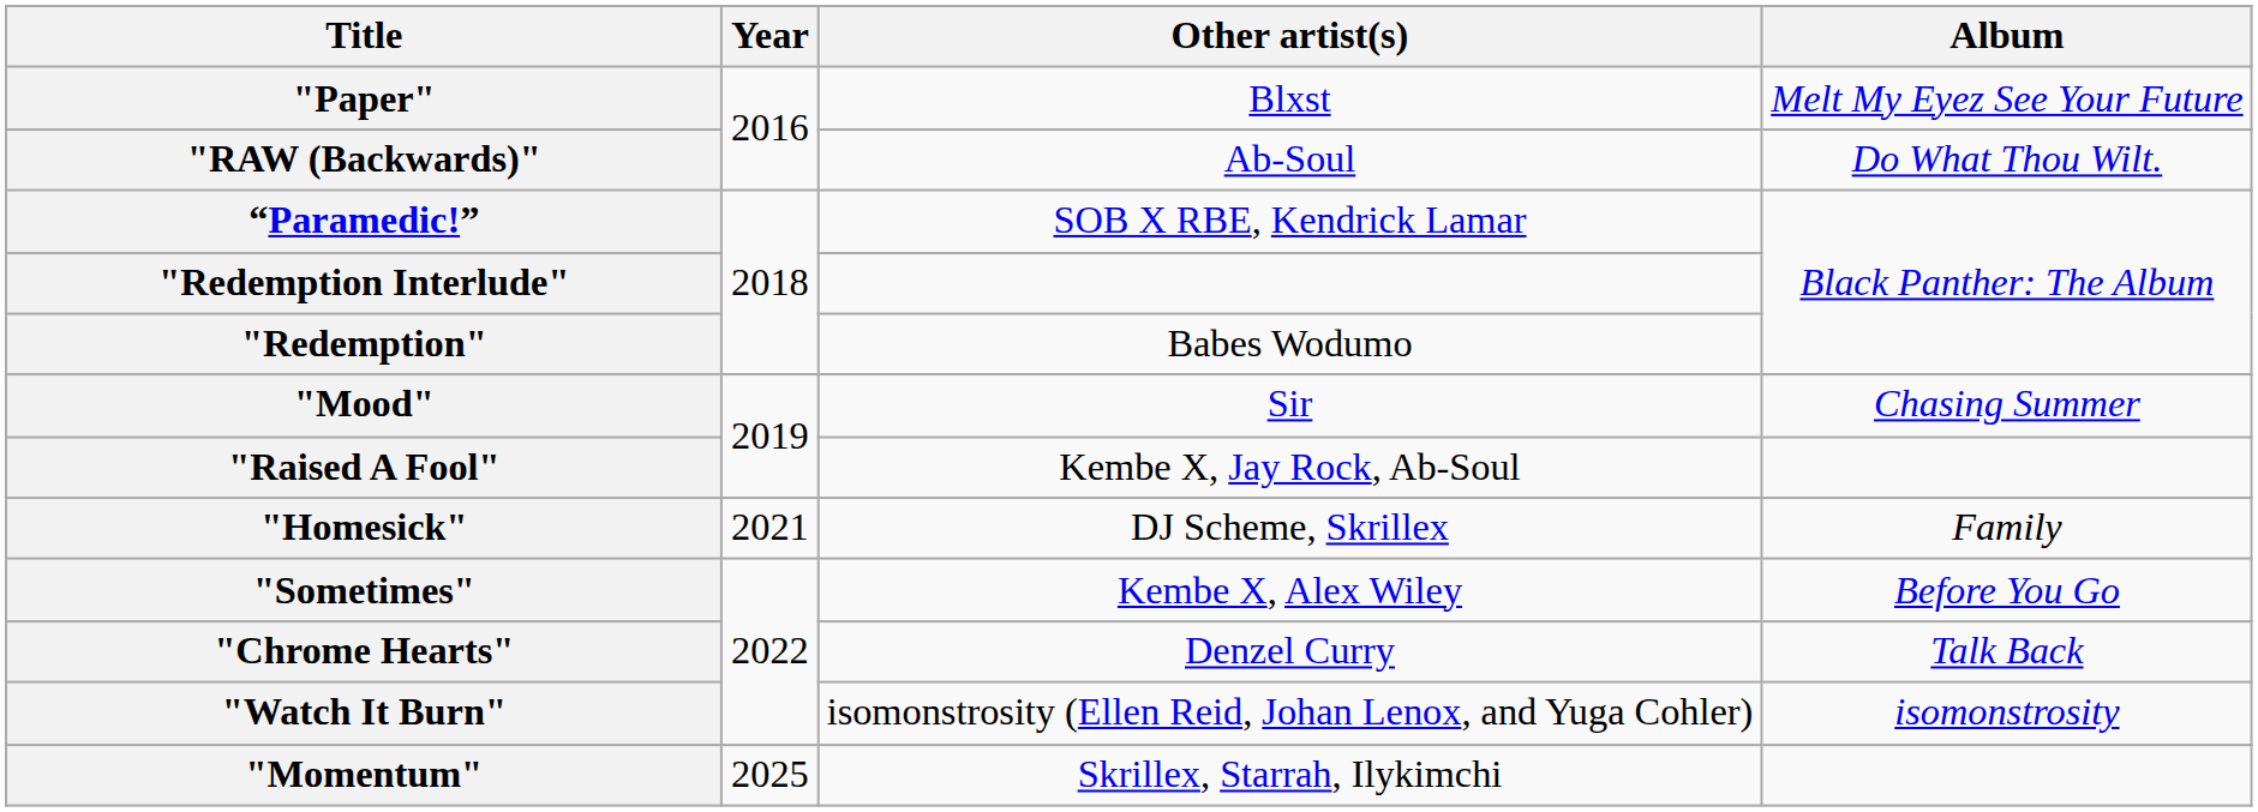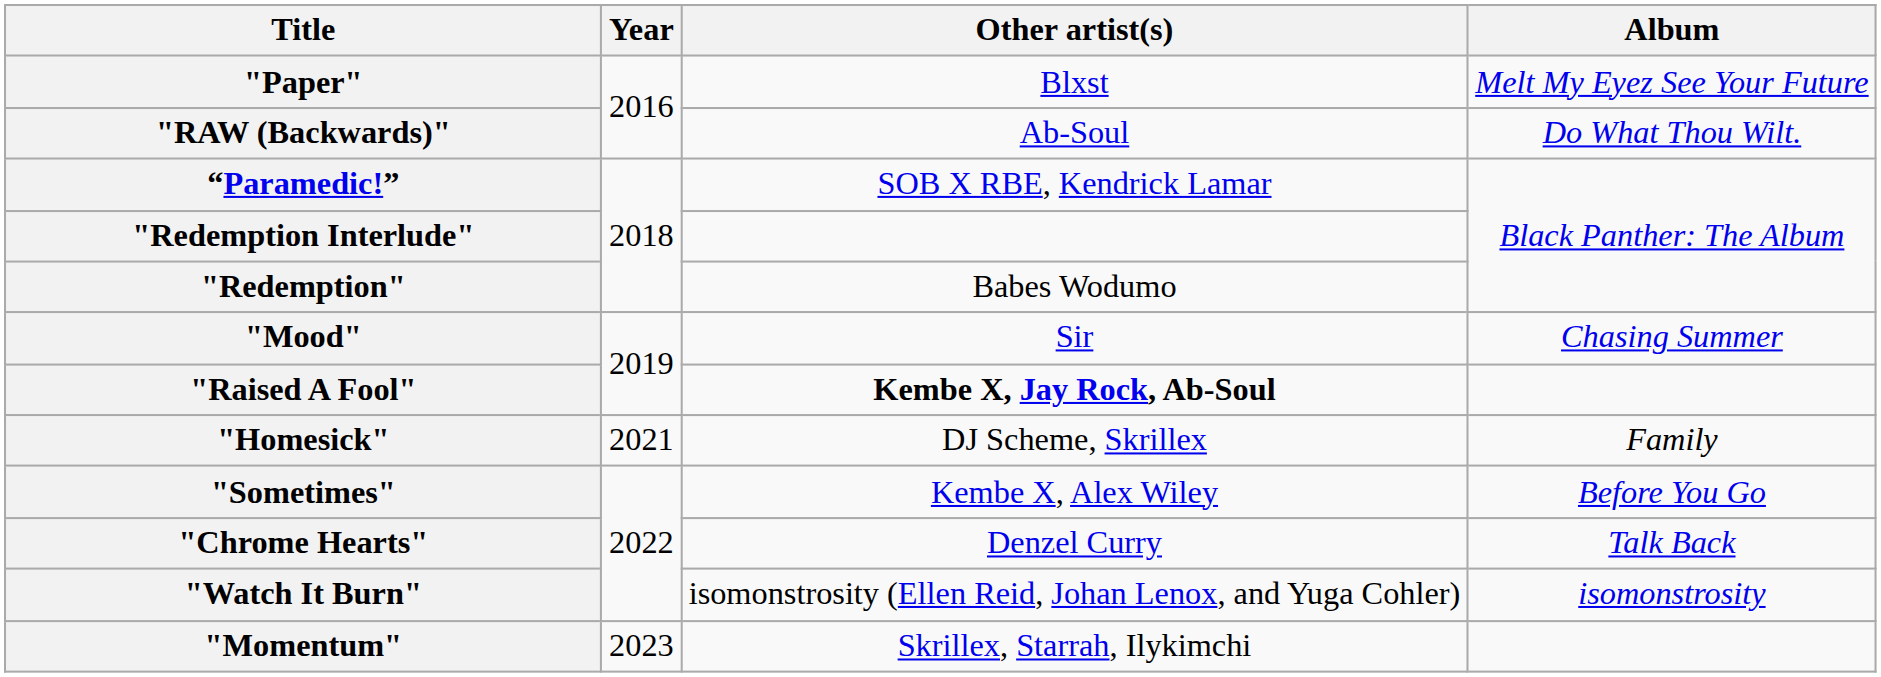"Raised A Fool" | Other artist(s): normal -> bold
"Momentum" | Year: 2025 -> 2023
